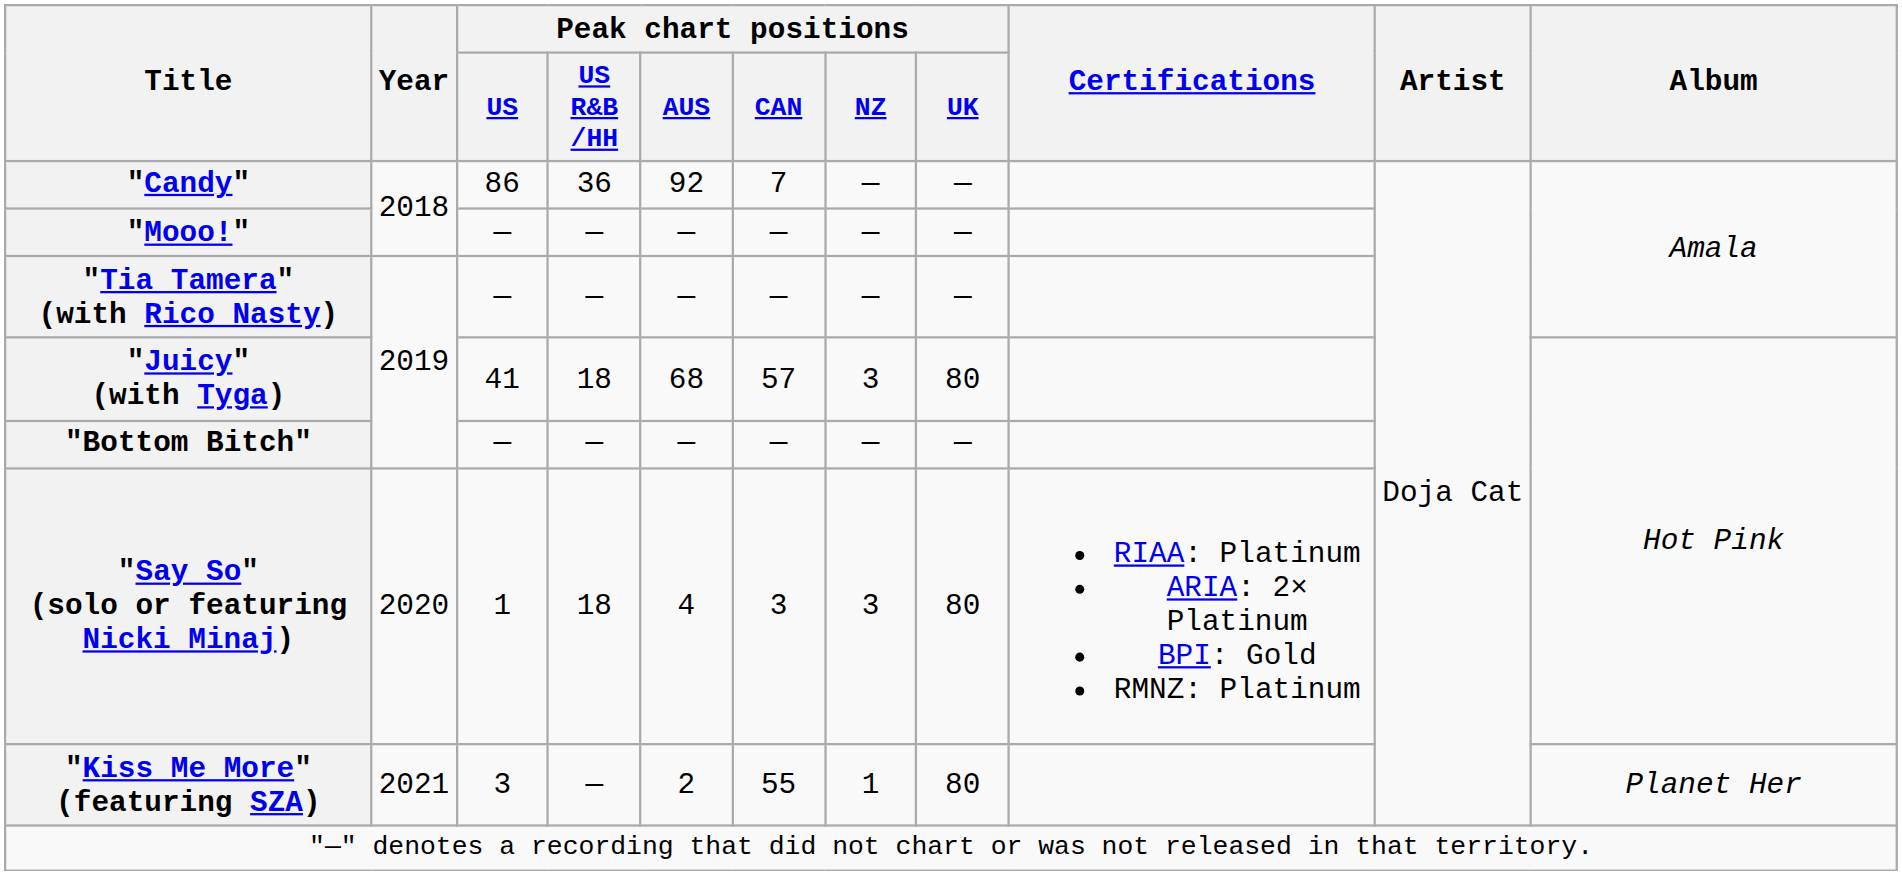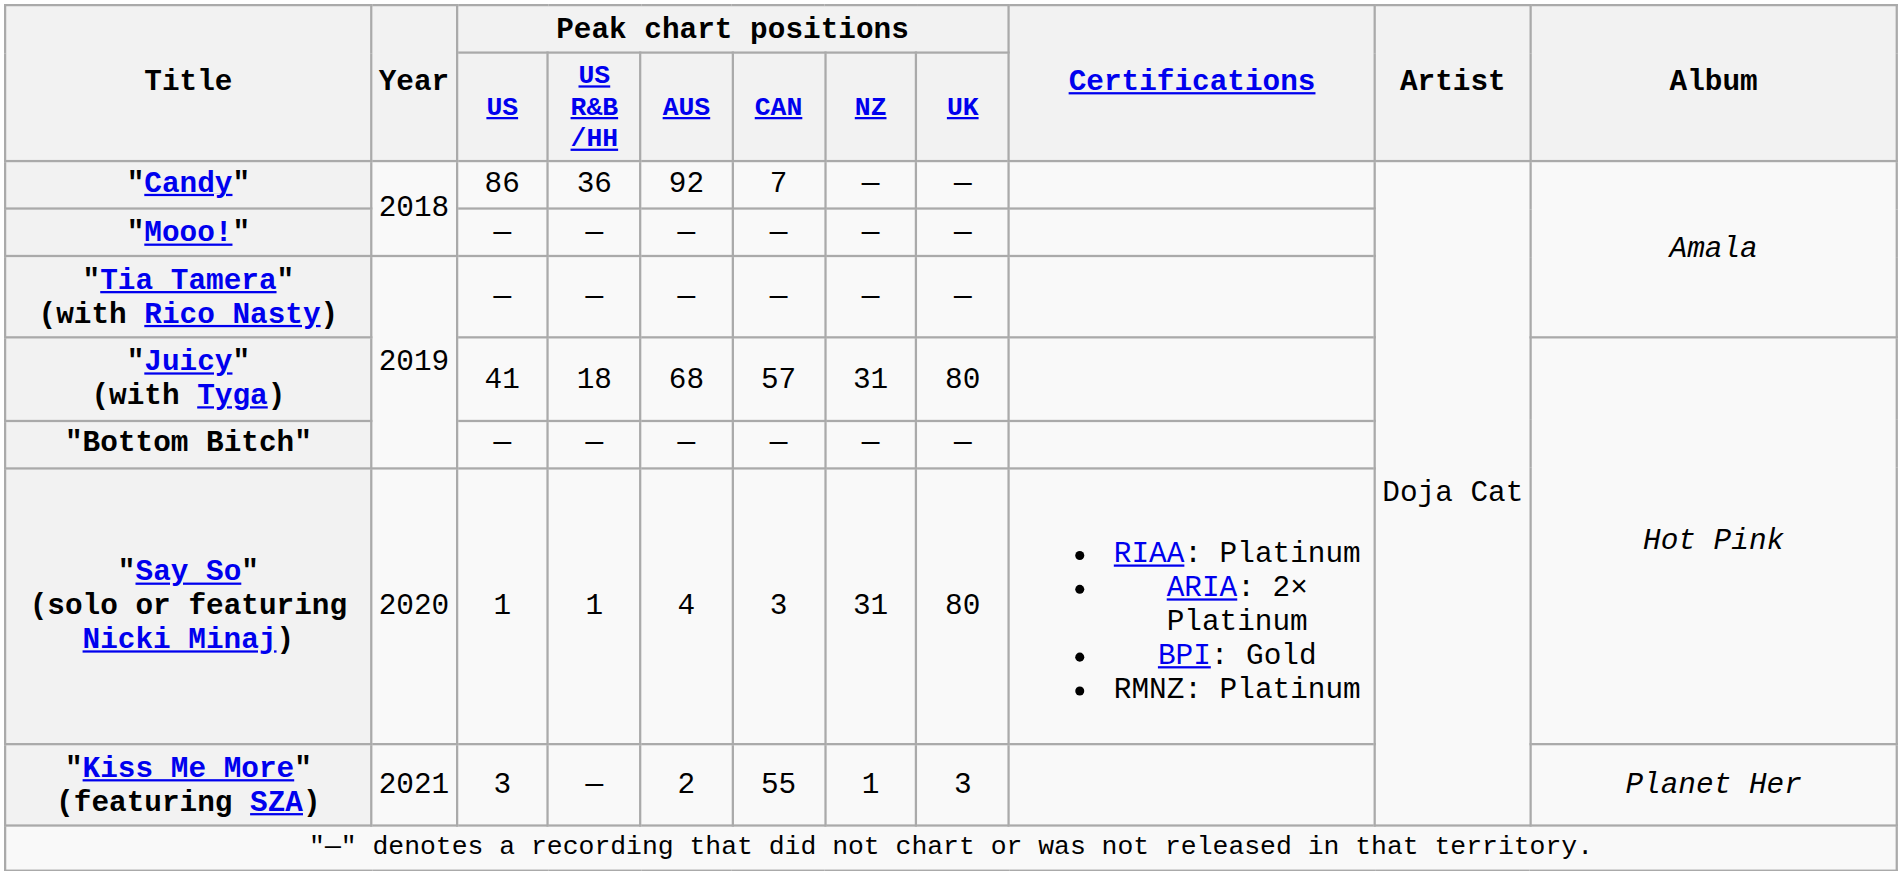"Juicy" (with Tyga) | Peak chart positions / NZ: 3 -> 31
"Say So" (solo or featuring Nicki Minaj) | Peak chart positions / US R&B /HH: 18 -> 1
"Say So" (solo or featuring Nicki Minaj) | Peak chart positions / NZ: 3 -> 31
"Kiss Me More" (featuring SZA) | Peak chart positions / UK: 80 -> 3
